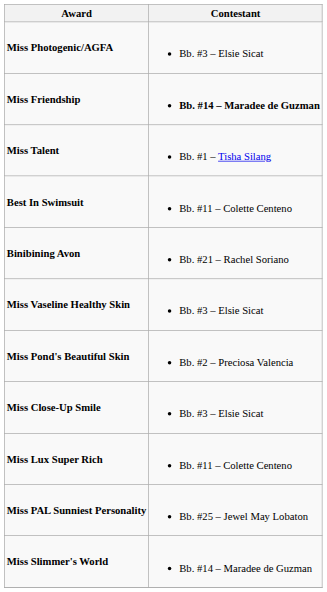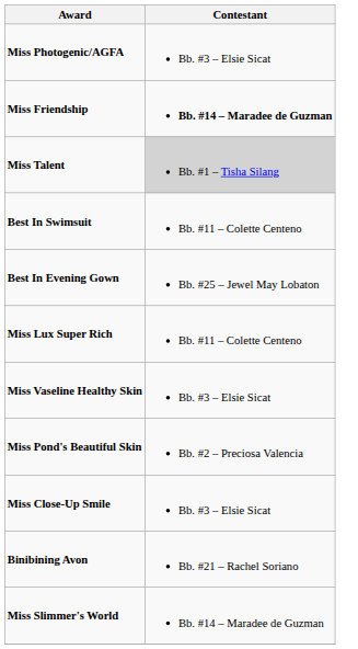Miss Talent | Contestant: no background -> lightgrey background
+ row: Best In Evening Gown | Bb. #25 – Jewel May Lobaton
rows swapped: Miss Lux Super Rich <-> Binibining Avon
- row: Miss PAL Sunniest Personality | Bb. #25 – Jewel May Lobaton
